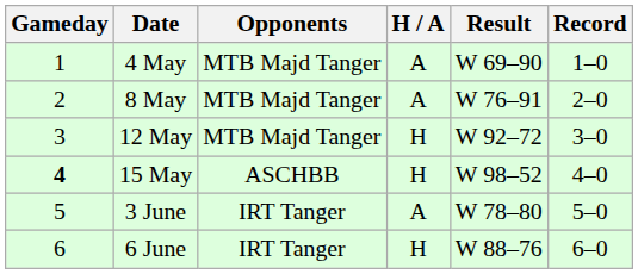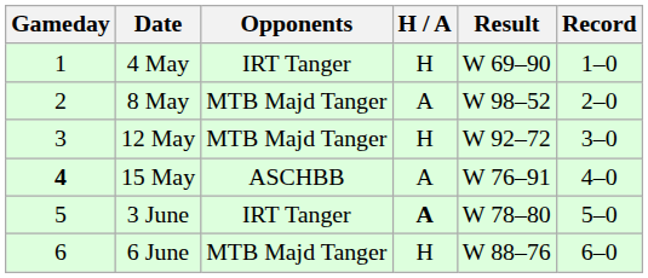4 May | Opponents: MTB Majd Tanger -> IRT Tanger
4 May | H / A: A -> H
8 May | Result: W 76–91 -> W 98–52
15 May | H / A: H -> A
15 May | Result: W 98–52 -> W 76–91
3 June | H / A: normal -> bold
6 June | Opponents: IRT Tanger -> MTB Majd Tanger
